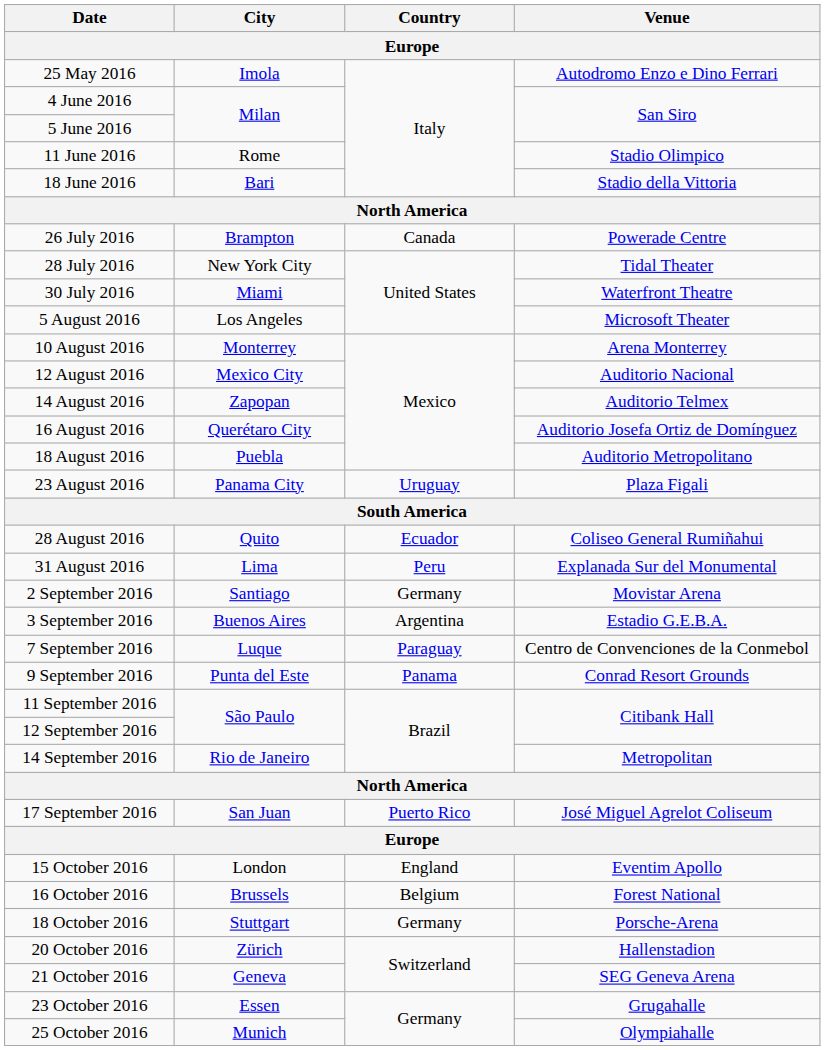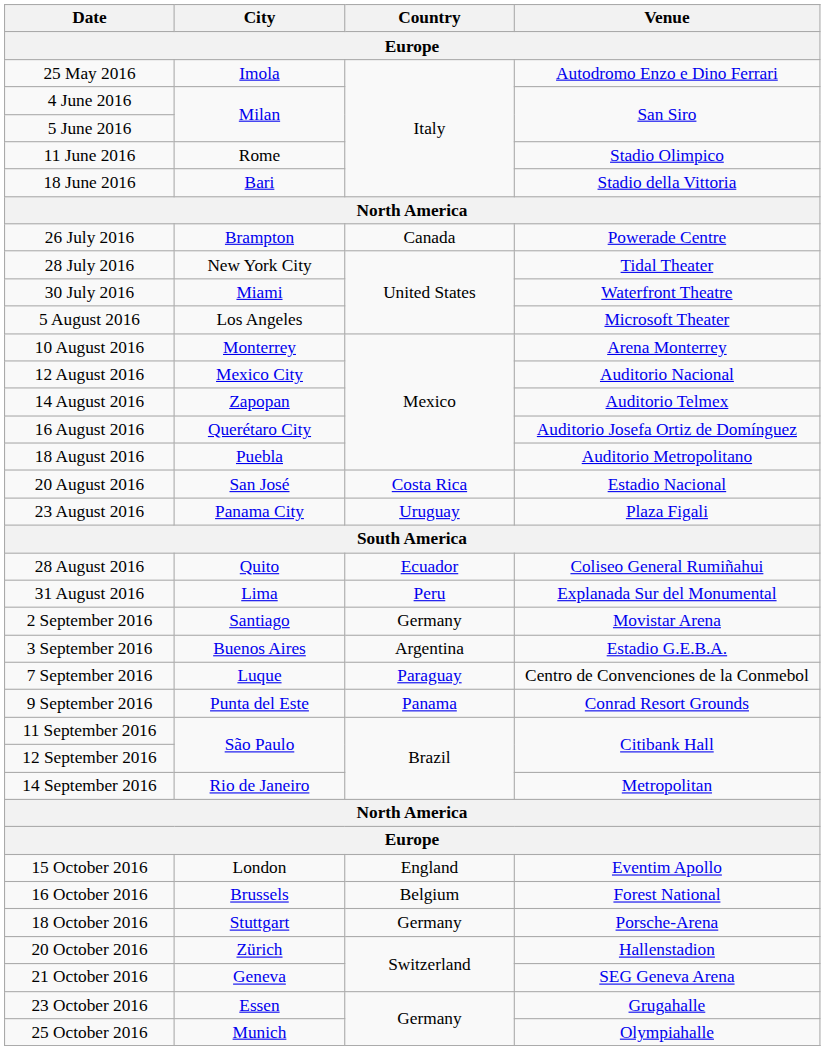+ row: 20 August 2016 | San José | Costa Rica | Estadio Nacional
- row: 17 September 2016 | San Juan | Puerto Rico | José Miguel Agrelot Coliseum
